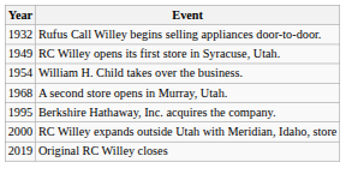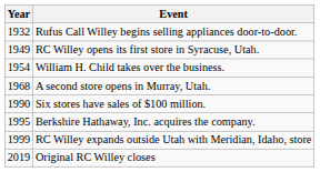+ row: 1990 | Six stores have sales of $100 million.
RC Willey expands outside Utah with Meridian, Idaho, store | Year: 2000 -> 1999
